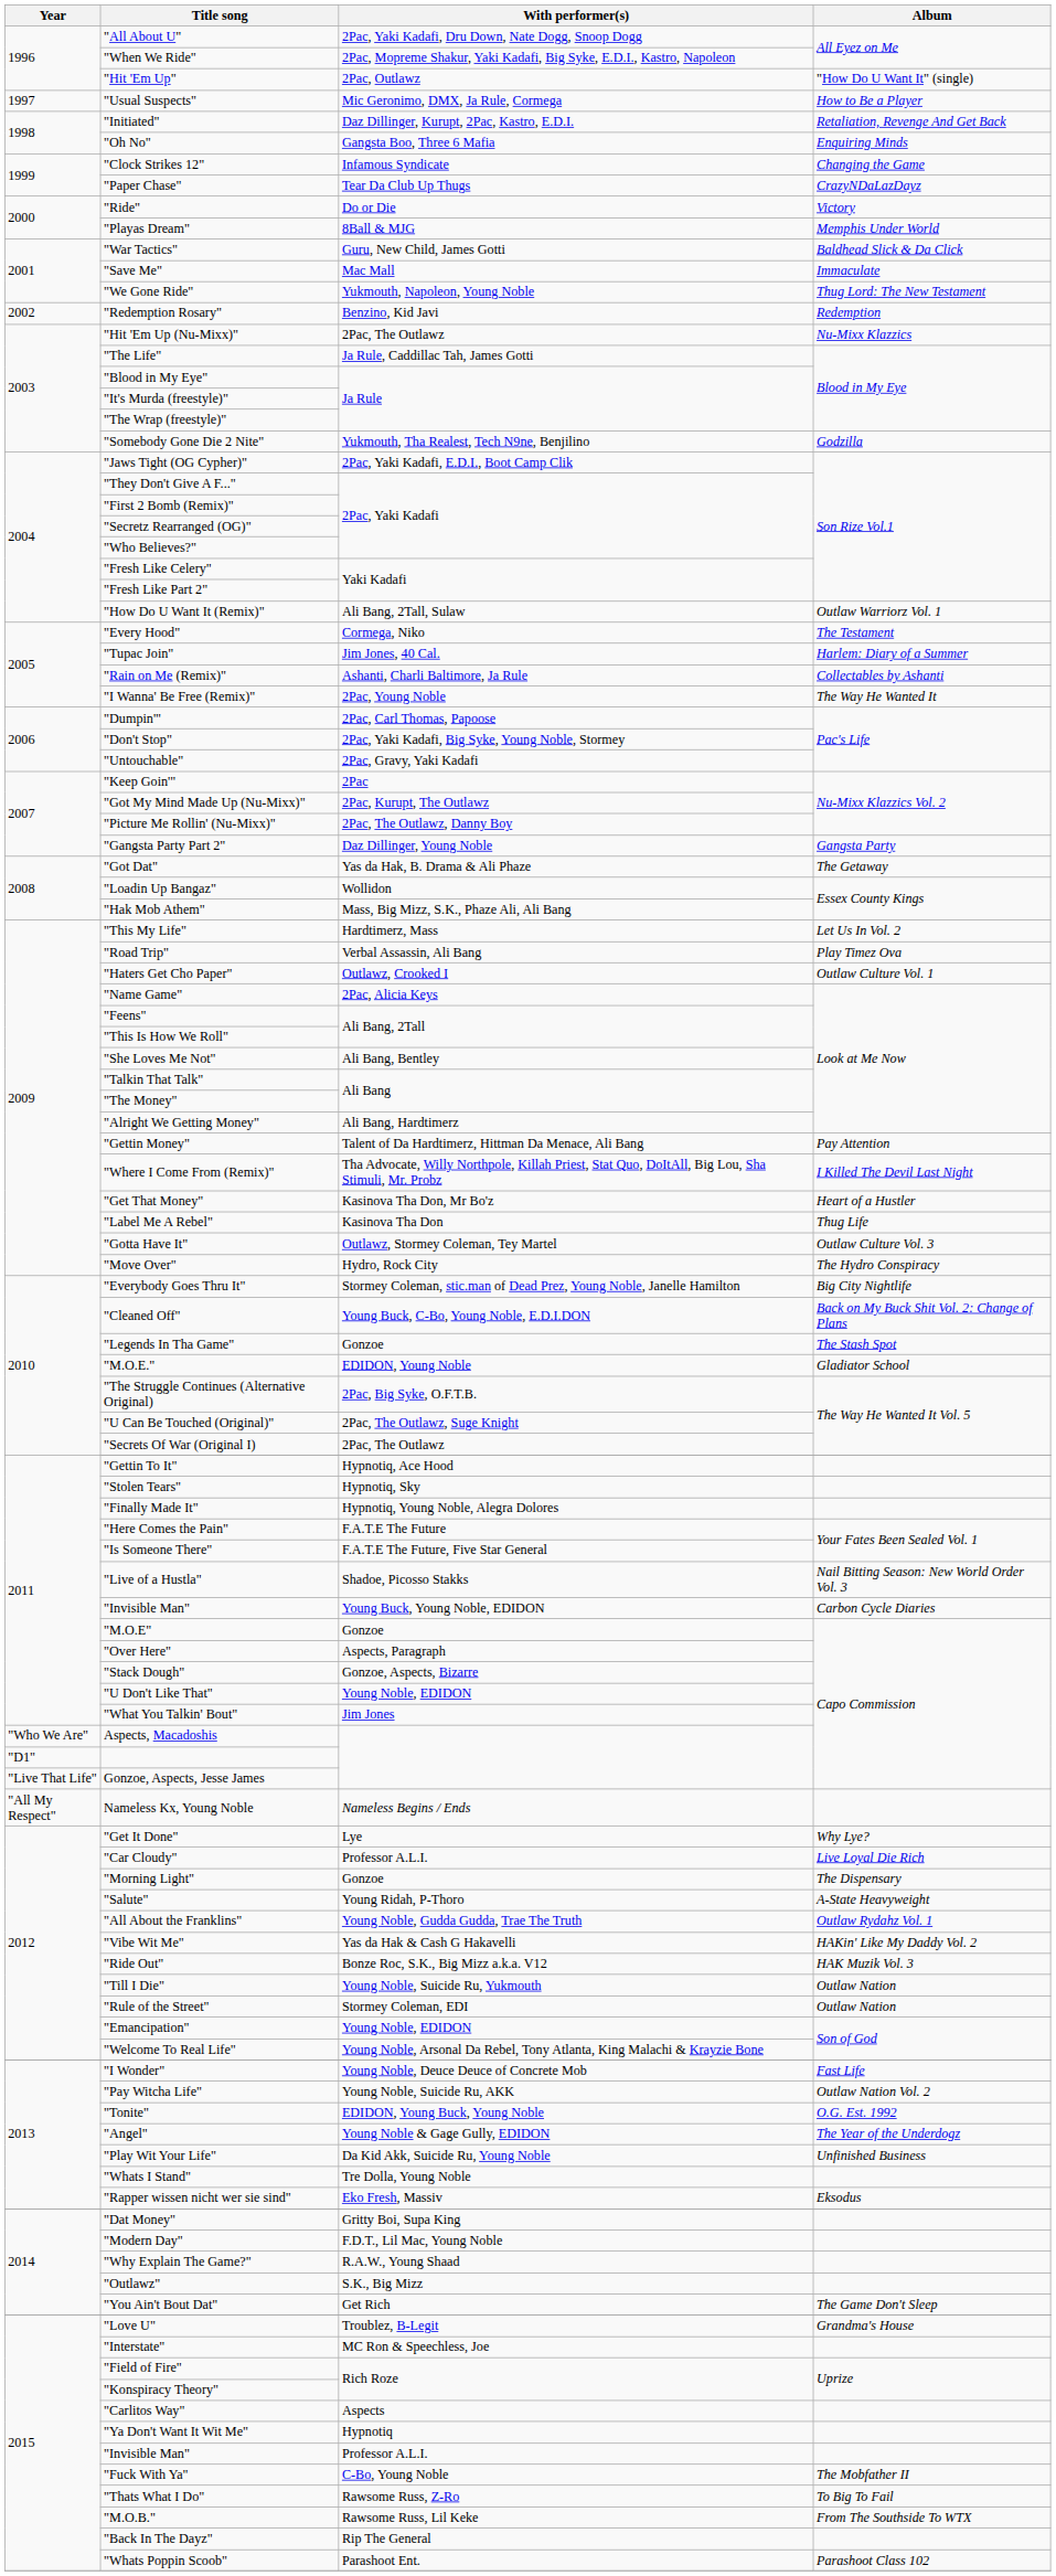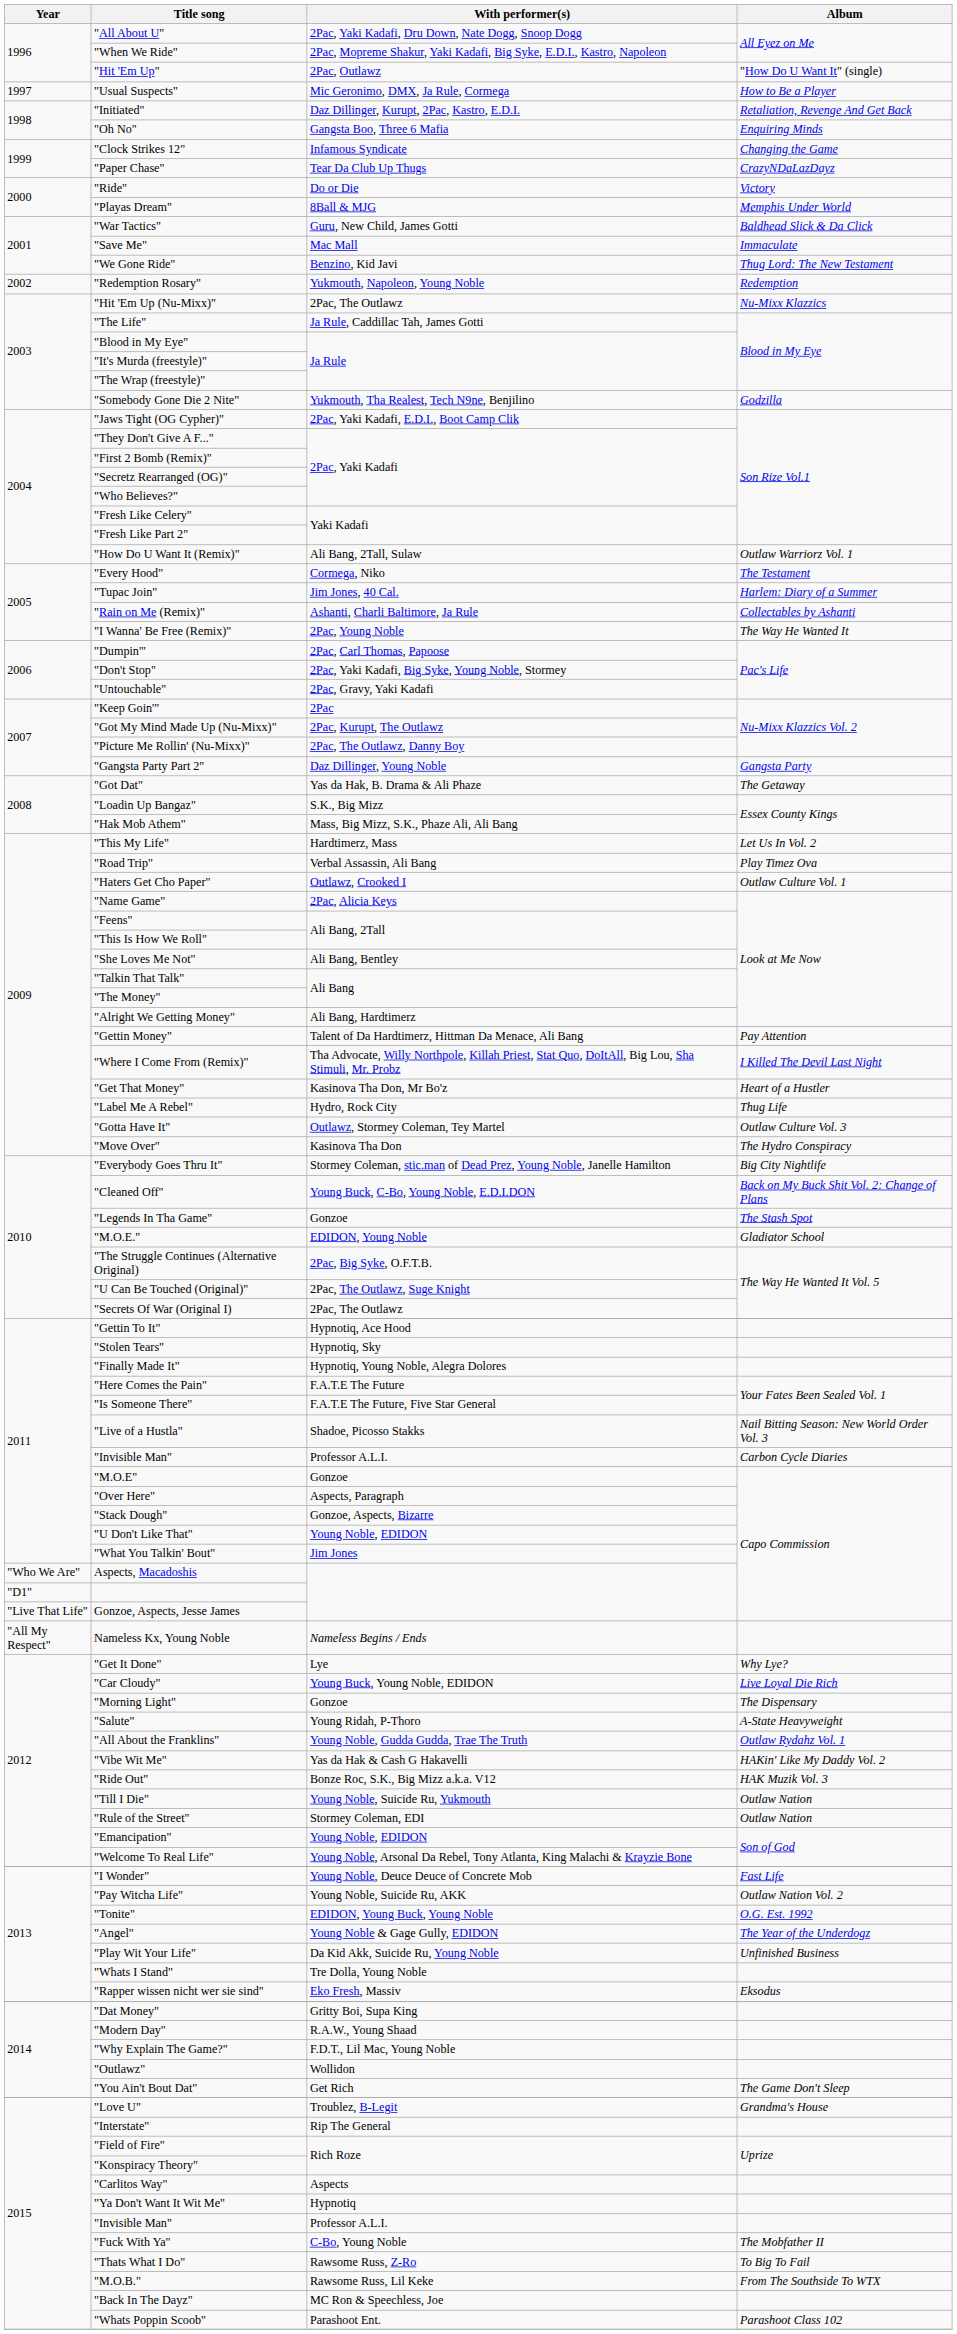"We Gone Ride" | With performer(s): Yukmouth, Napoleon, Young Noble -> Benzino, Kid Javi
"Redemption Rosary" | With performer(s): Benzino, Kid Javi -> Yukmouth, Napoleon, Young Noble
"Loadin Up Bangaz" | With performer(s): Wollidon -> S.K., Big Mizz
"Label Me A Rebel" | With performer(s): Kasinova Tha Don -> Hydro, Rock City
"Move Over" | With performer(s): Hydro, Rock City -> Kasinova Tha Don
"Invisible Man" / Carbon Cycle Diaries | With performer(s): Young Buck, Young Noble, EDIDON -> Professor A.L.I.
"Car Cloudy" | With performer(s): Professor A.L.I. -> Young Buck, Young Noble, EDIDON
"Modern Day" | With performer(s): F.D.T., Lil Mac, Young Noble -> R.A.W., Young Shaad
"Why Explain The Game?" | With performer(s): R.A.W., Young Shaad -> F.D.T., Lil Mac, Young Noble
"Outlawz" | With performer(s): S.K., Big Mizz -> Wollidon
"Interstate" | With performer(s): MC Ron & Speechless, Joe -> Rip The General
"Back In The Dayz" | With performer(s): Rip The General -> MC Ron & Speechless, Joe
